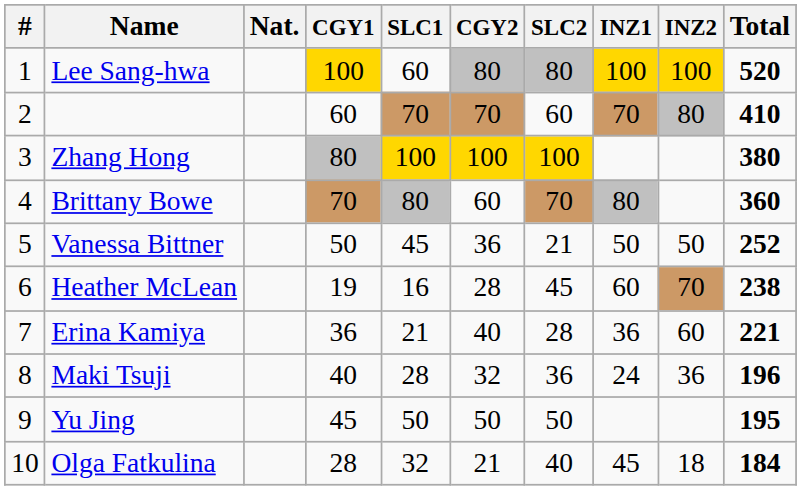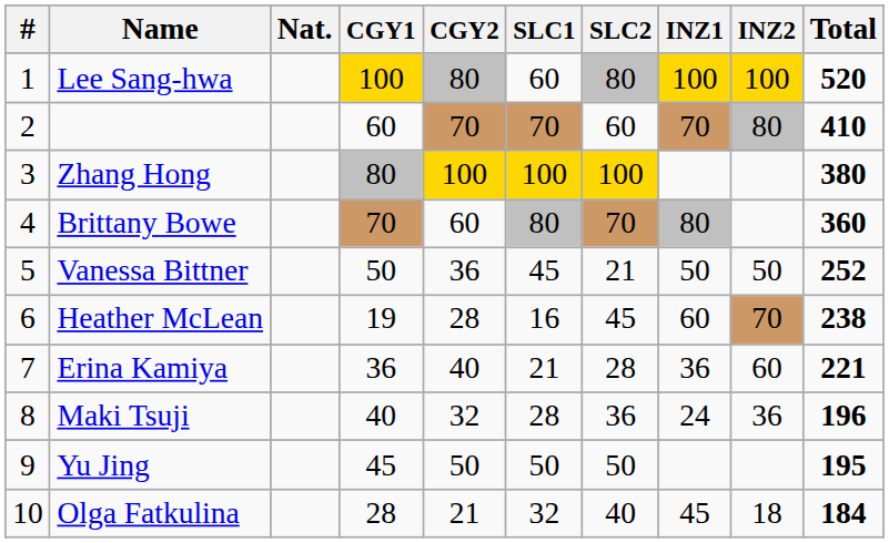columns swapped: CGY2 <-> SLC1
